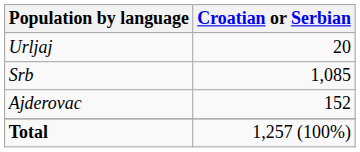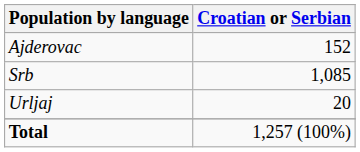rows swapped: Ajderovac <-> Urljaj
